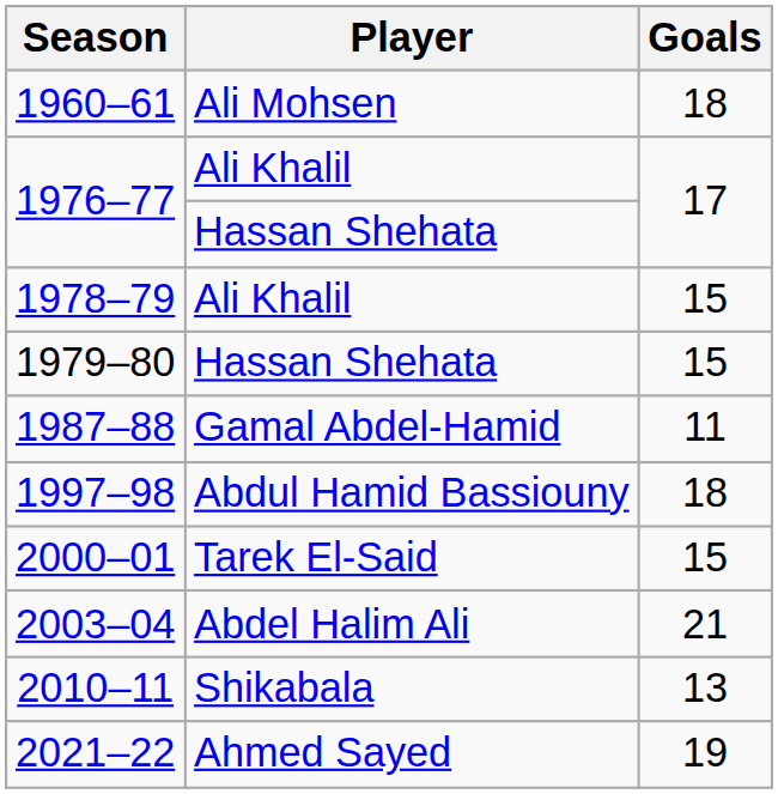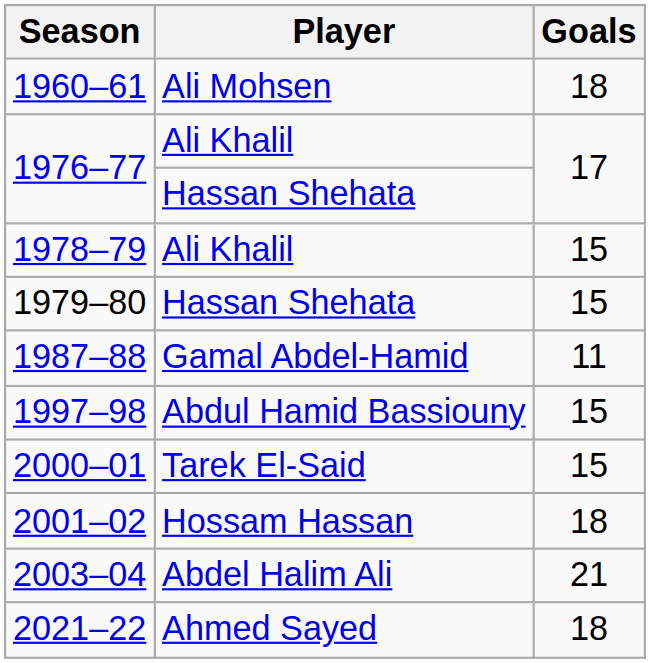1997–98 | Goals: 18 -> 15
+ row: 2001–02 | Hossam Hassan | 18
- row: 2010–11 | Shikabala | 13
2021–22 | Goals: 19 -> 18
